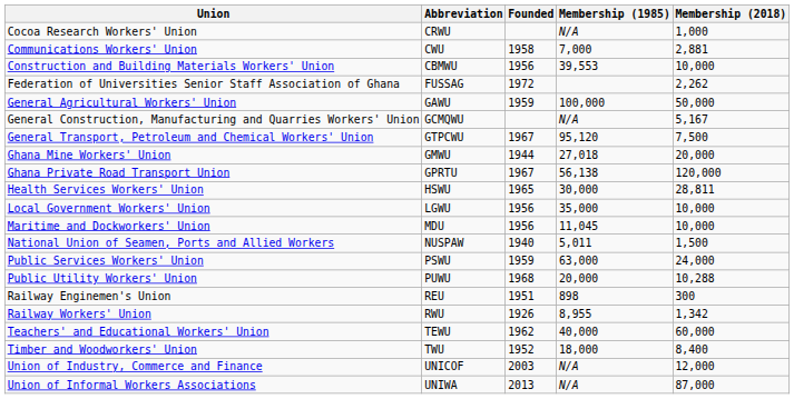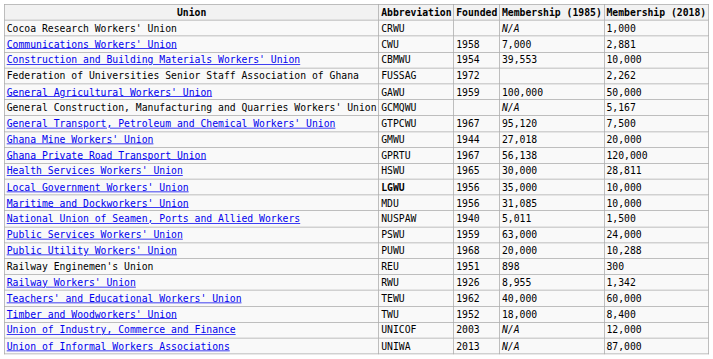Construction and Building Materials Workers' Union | Founded: 1956 -> 1954
Local Government Workers' Union | Abbreviation: normal -> bold
Maritime and Dockworkers' Union | Membership (1985): 11,045 -> 31,085
